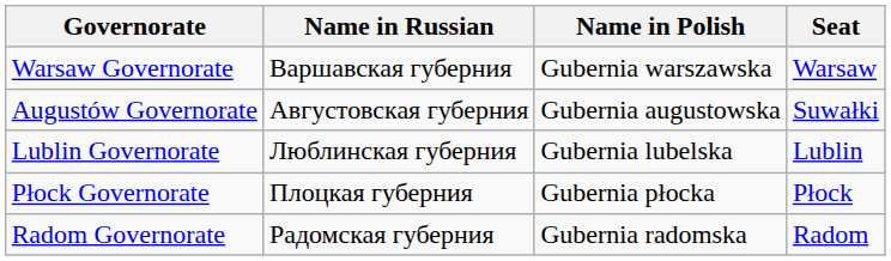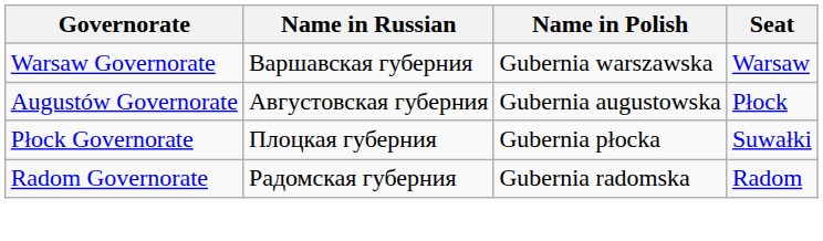Augustów Governorate | Seat: Suwałki -> Płock
- row: Lublin Governorate | Люблинская губерния | Gubernia lubelska | Lublin
Płock Governorate | Seat: Płock -> Suwałki
